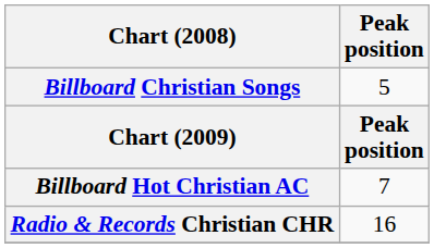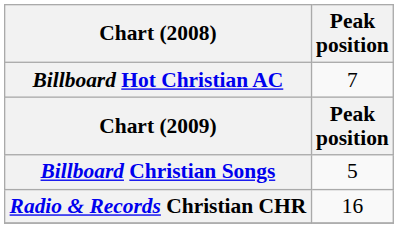rows swapped: Billboard Christian Songs <-> Billboard Hot Christian AC
